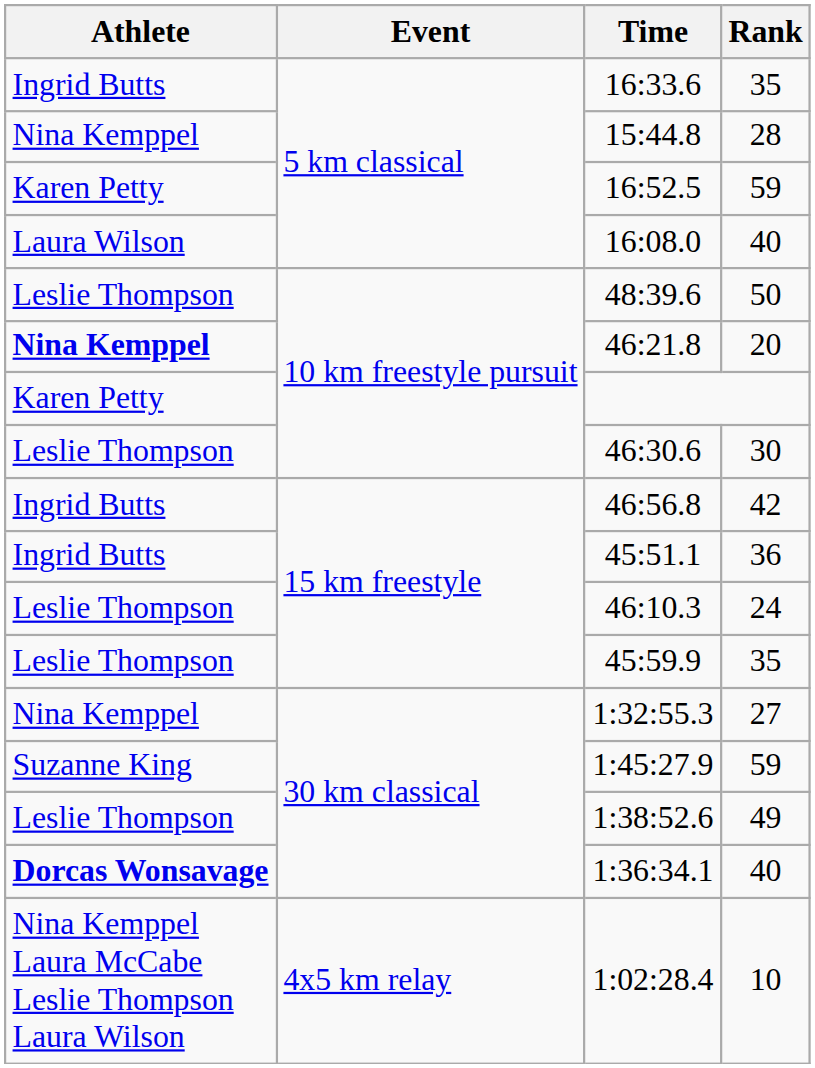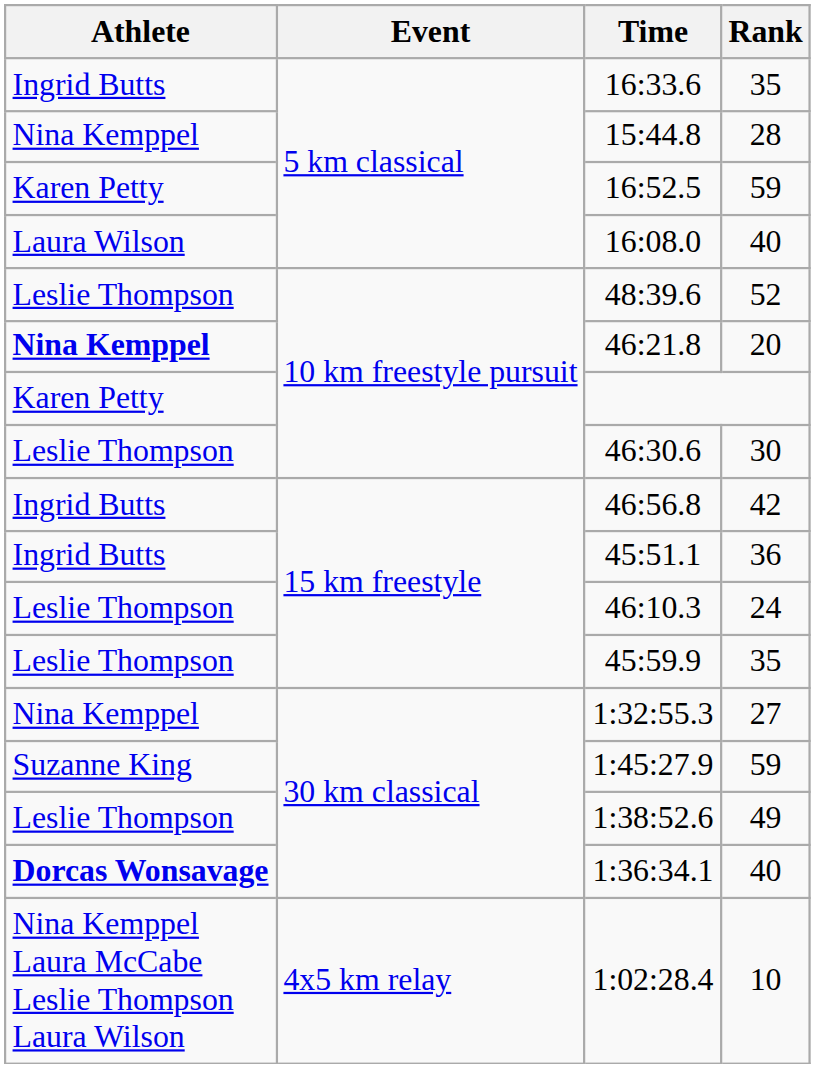48:39.6 | Rank: 50 -> 52
